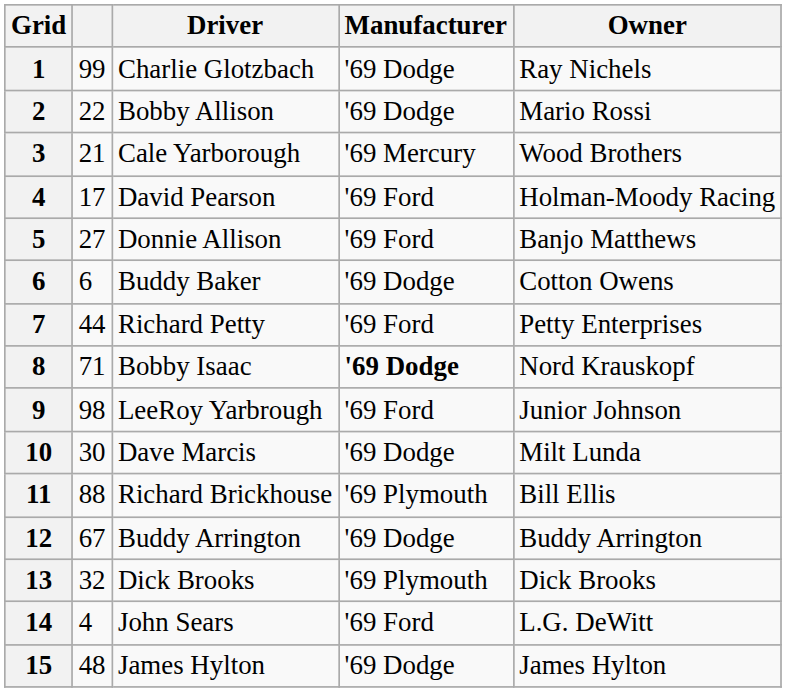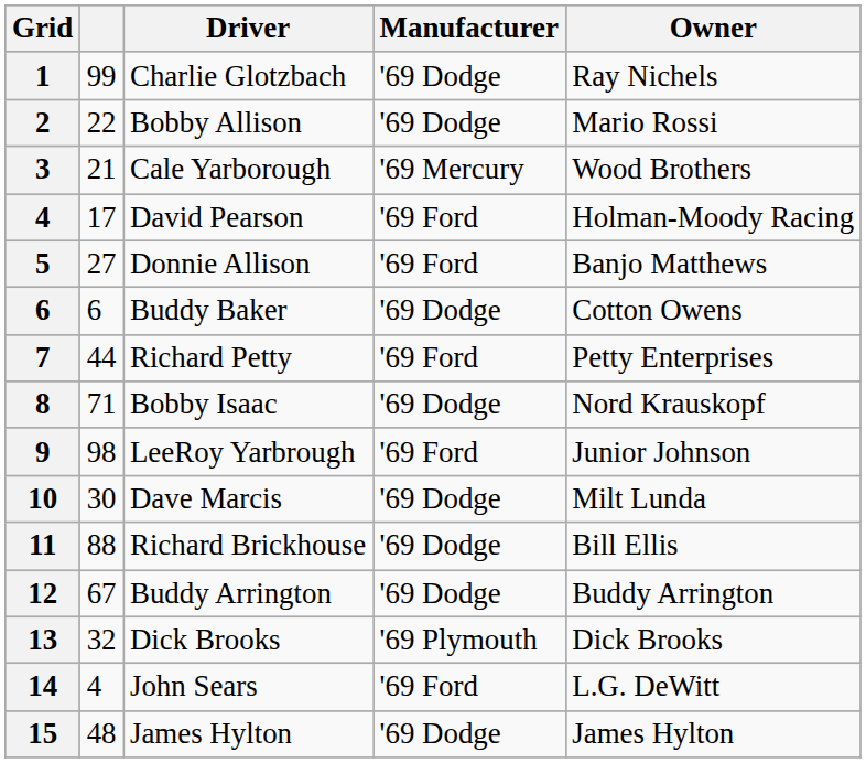8 | Manufacturer: bold -> normal
11 | Manufacturer: '69 Plymouth -> '69 Dodge
